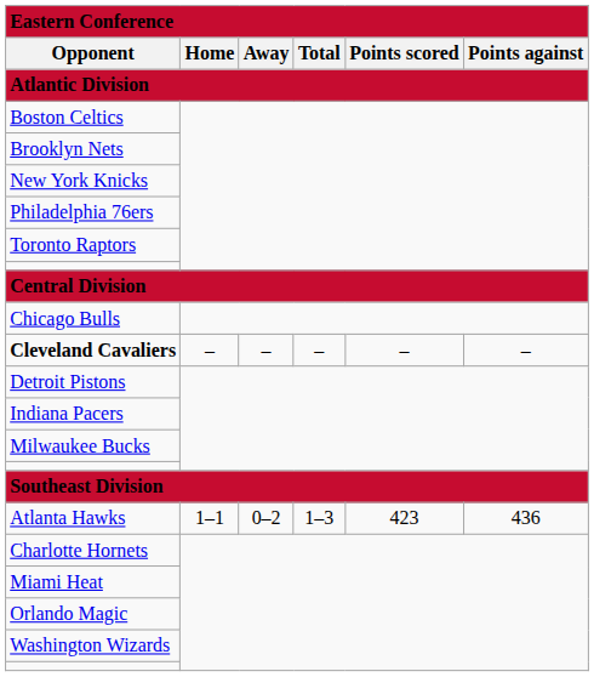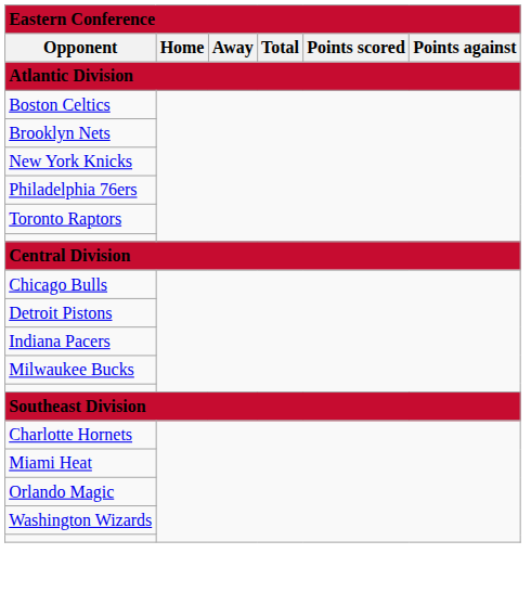- row: Cleveland Cavaliers | – | – | – | – | –
- row: Atlanta Hawks | 1–1 | 0–2 | 1–3 | 423 | 436
